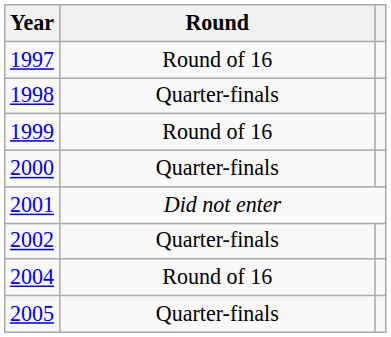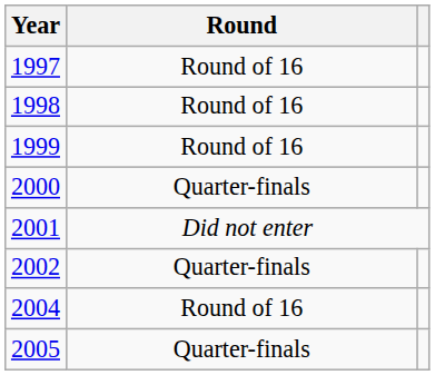1998 | Round: Quarter-finals -> Round of 16
